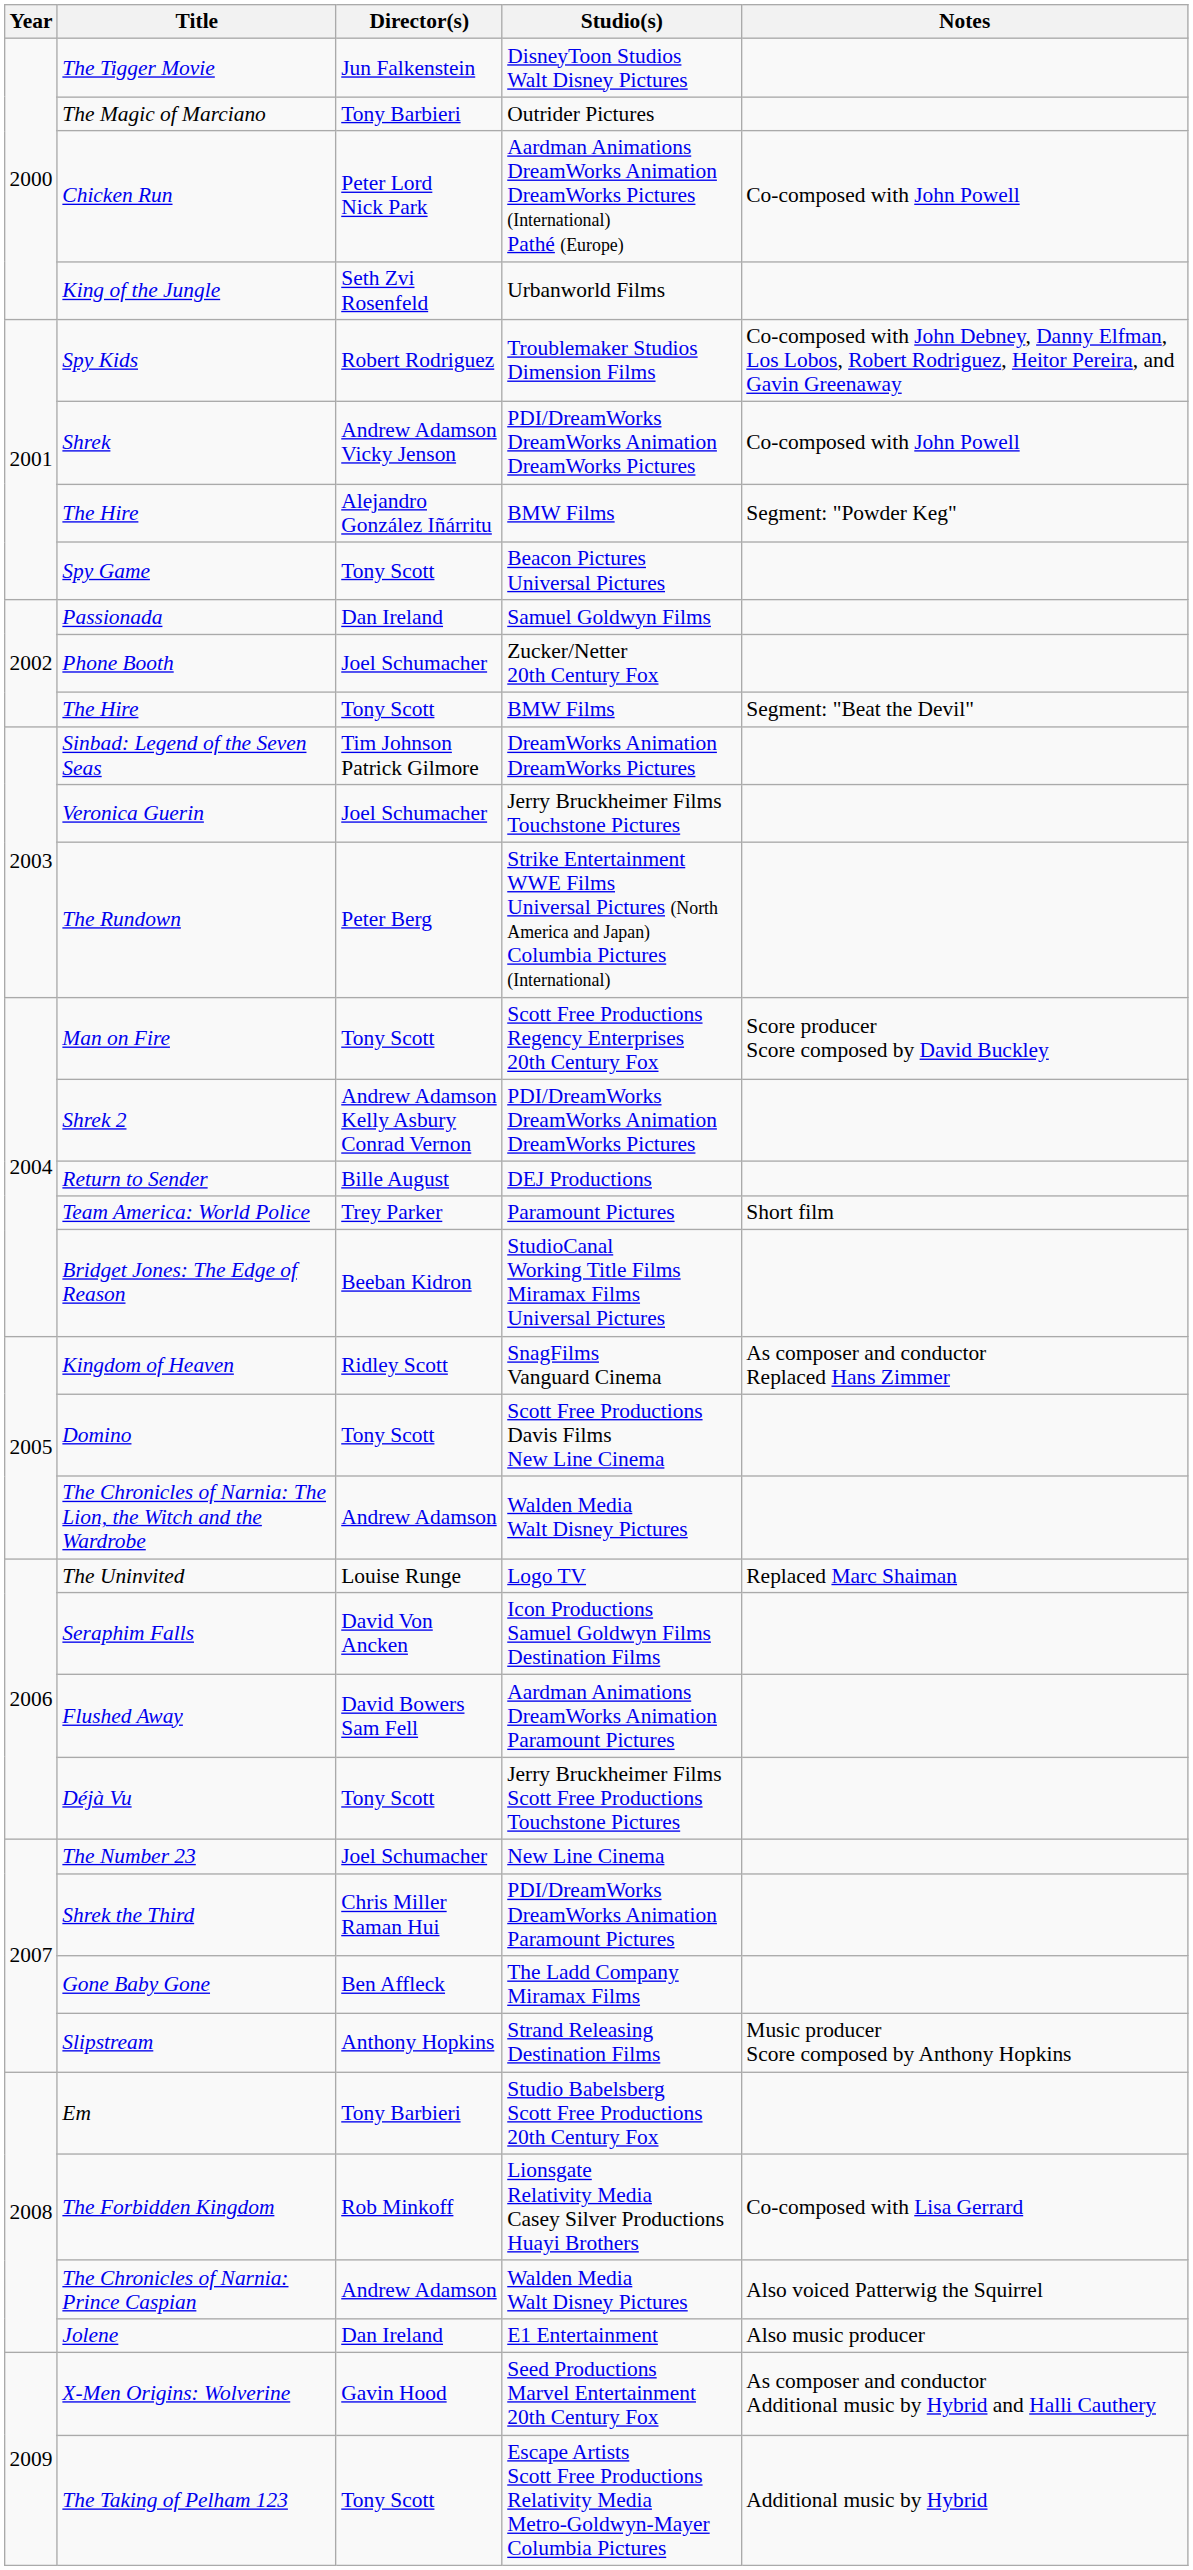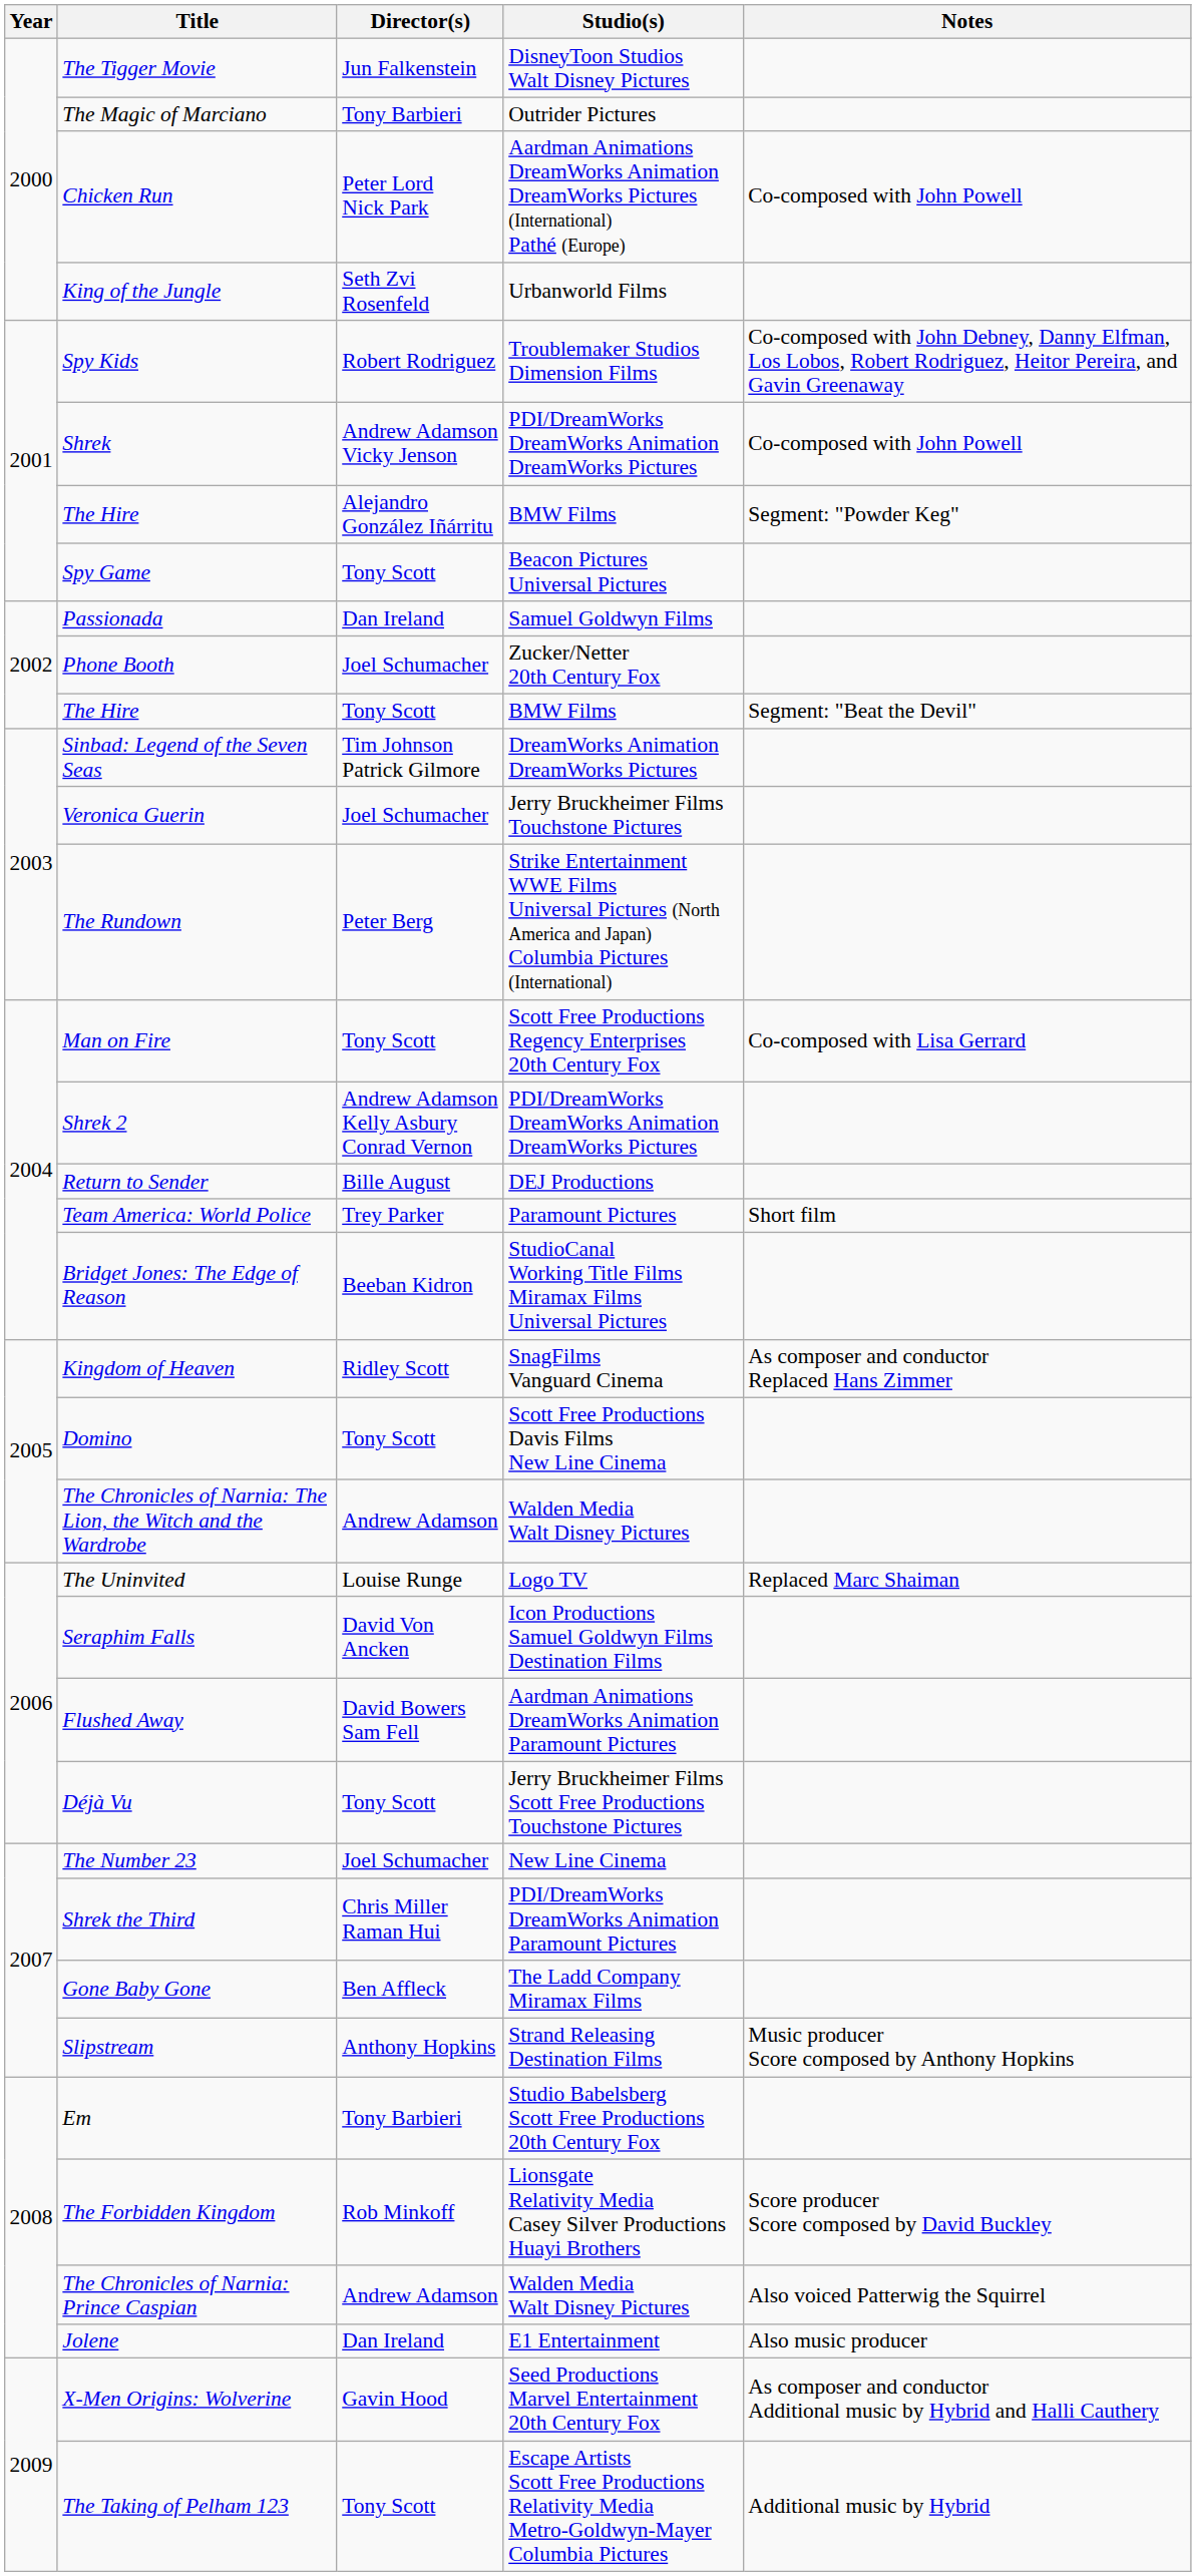Man on Fire | Notes: Score producer Score composed by David Buckley -> Co-composed with Lisa Gerrard
The Forbidden Kingdom | Notes: Co-composed with Lisa Gerrard -> Score producer Score composed by David Buckley
